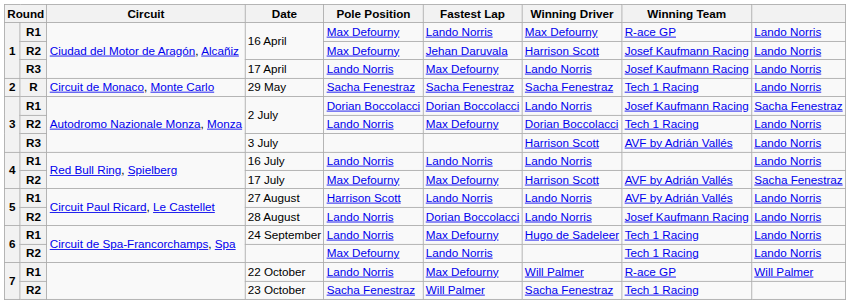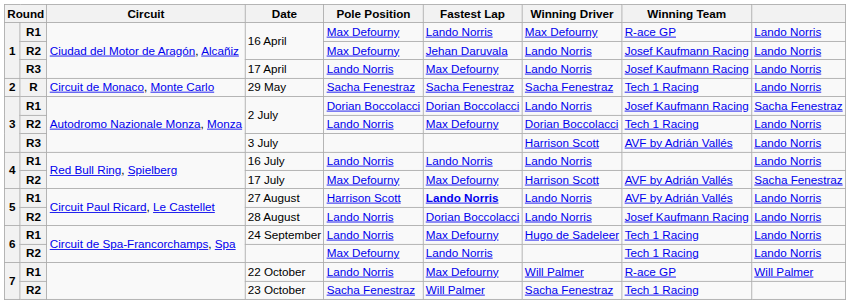R2 / 16 April | Winning Driver: Harrison Scott -> Lando Norris
27 August | Fastest Lap: normal -> bold
